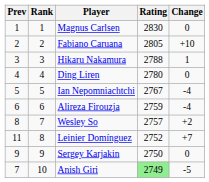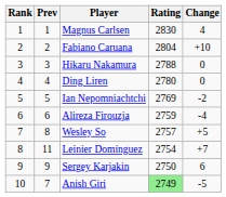columns swapped: Rank <-> Prev
Magnus Carlsen | Change: 0 -> 4
Fabiano Caruana | Rating: 2805 -> 2804
Hikaru Nakamura | Change: 1 -> 0
Ian Nepomniachtchi | Rating: 2767 -> 2769
Ian Nepomniachtchi | Change: -4 -> -2
Wesley So | Change: +2 -> +5
Leinier Domínguez | Rating: 2752 -> 2754
Sergey Karjakin | Change: 0 -> 6
